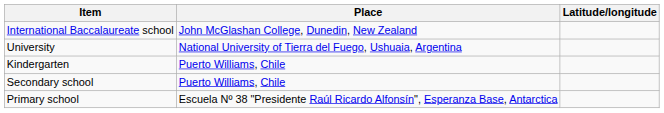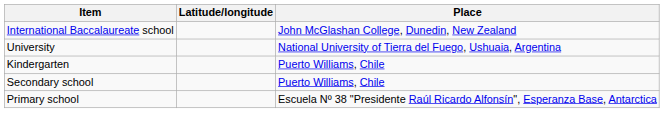columns swapped: Place <-> Latitude/longitude
